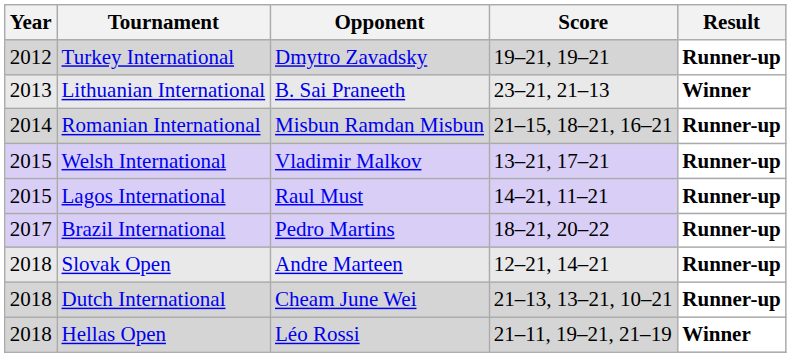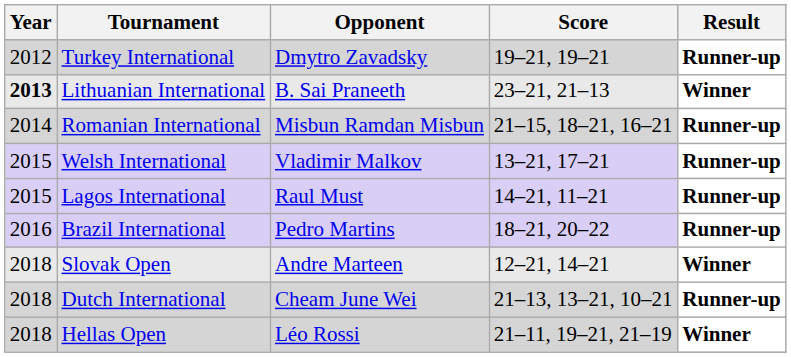Lithuanian International | Year: normal -> bold
Brazil International | Year: 2017 -> 2016
Slovak Open | Result: Runner-up -> Winner
